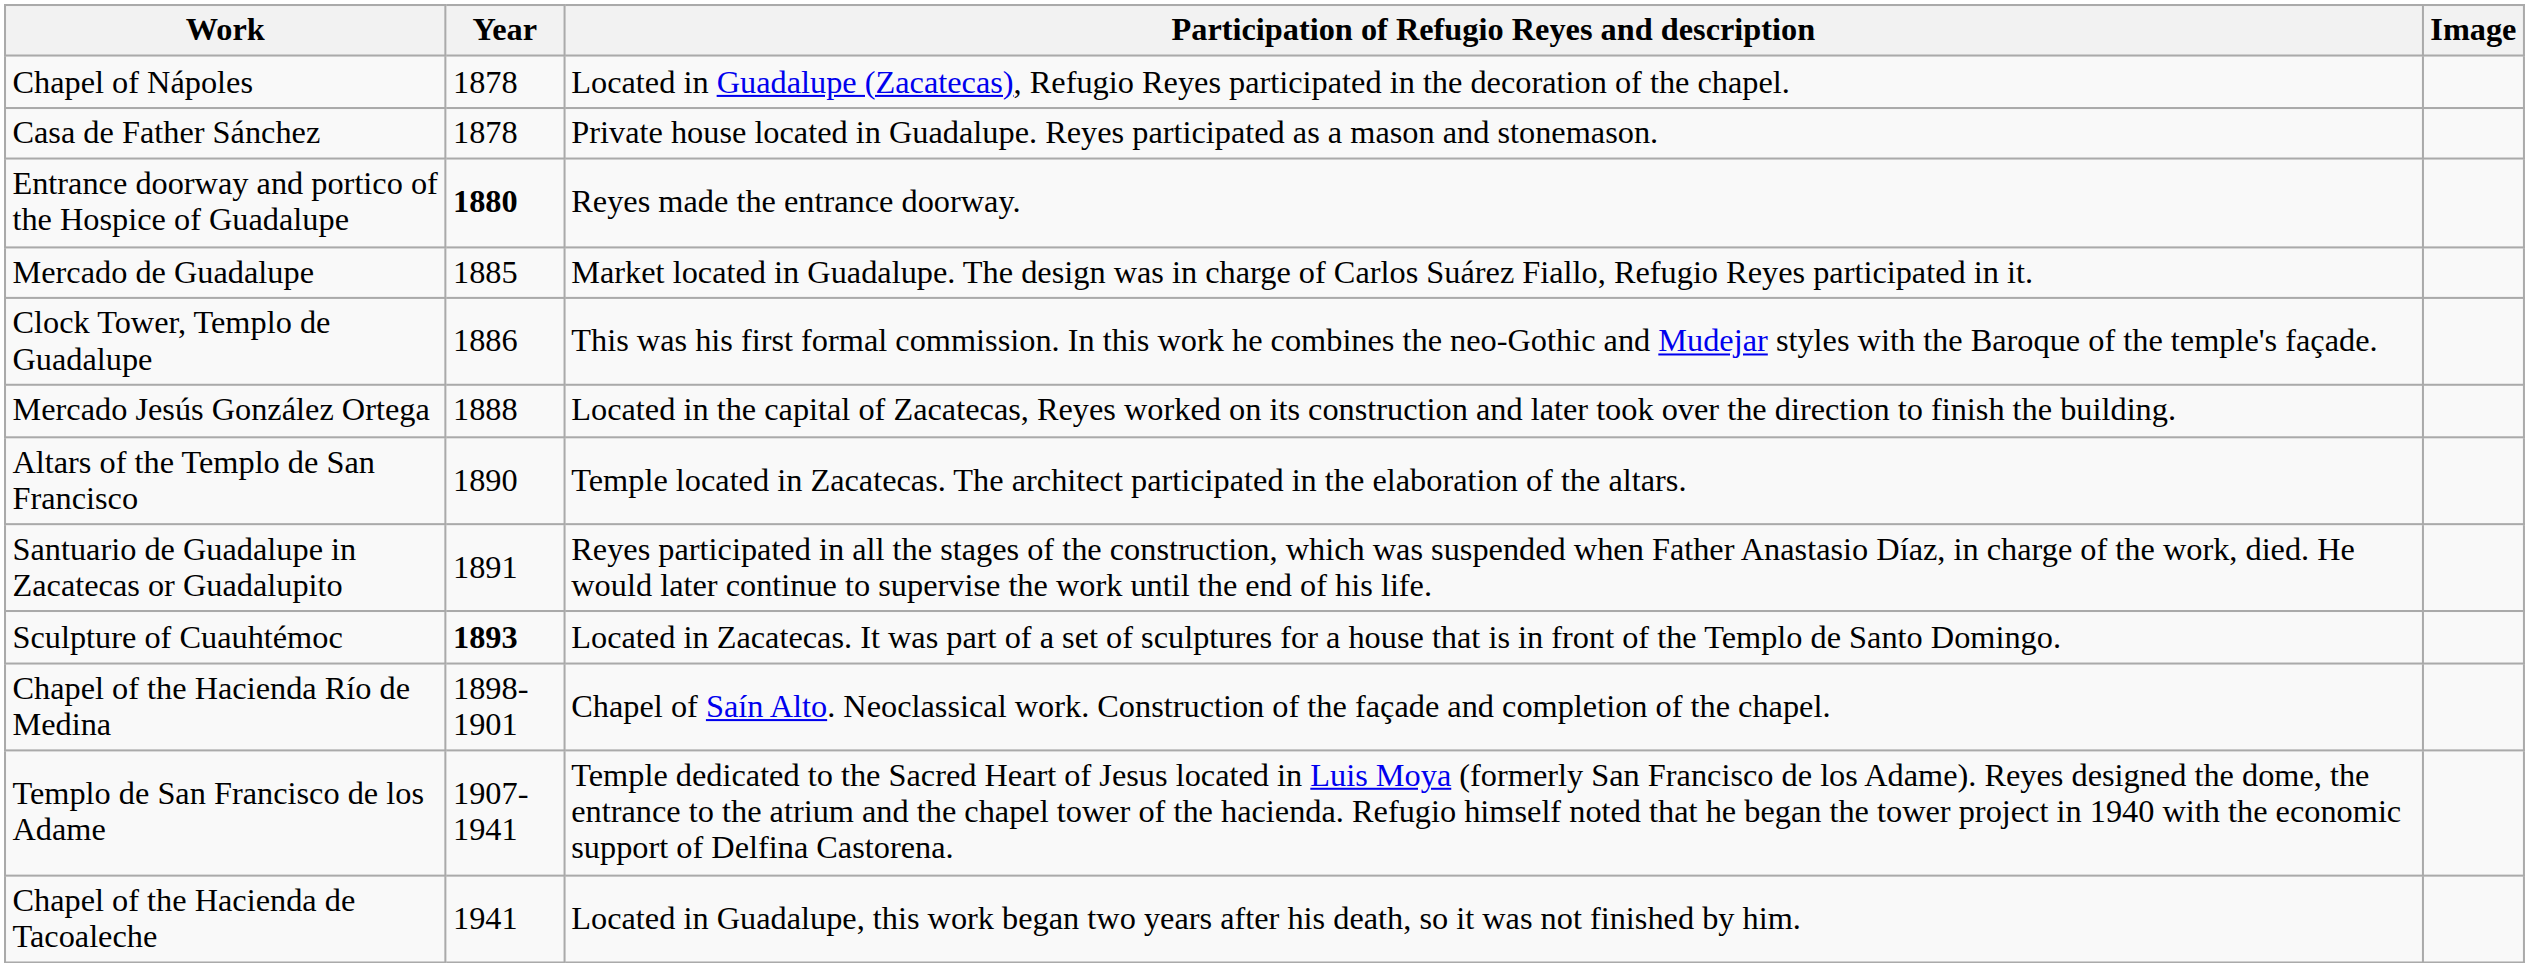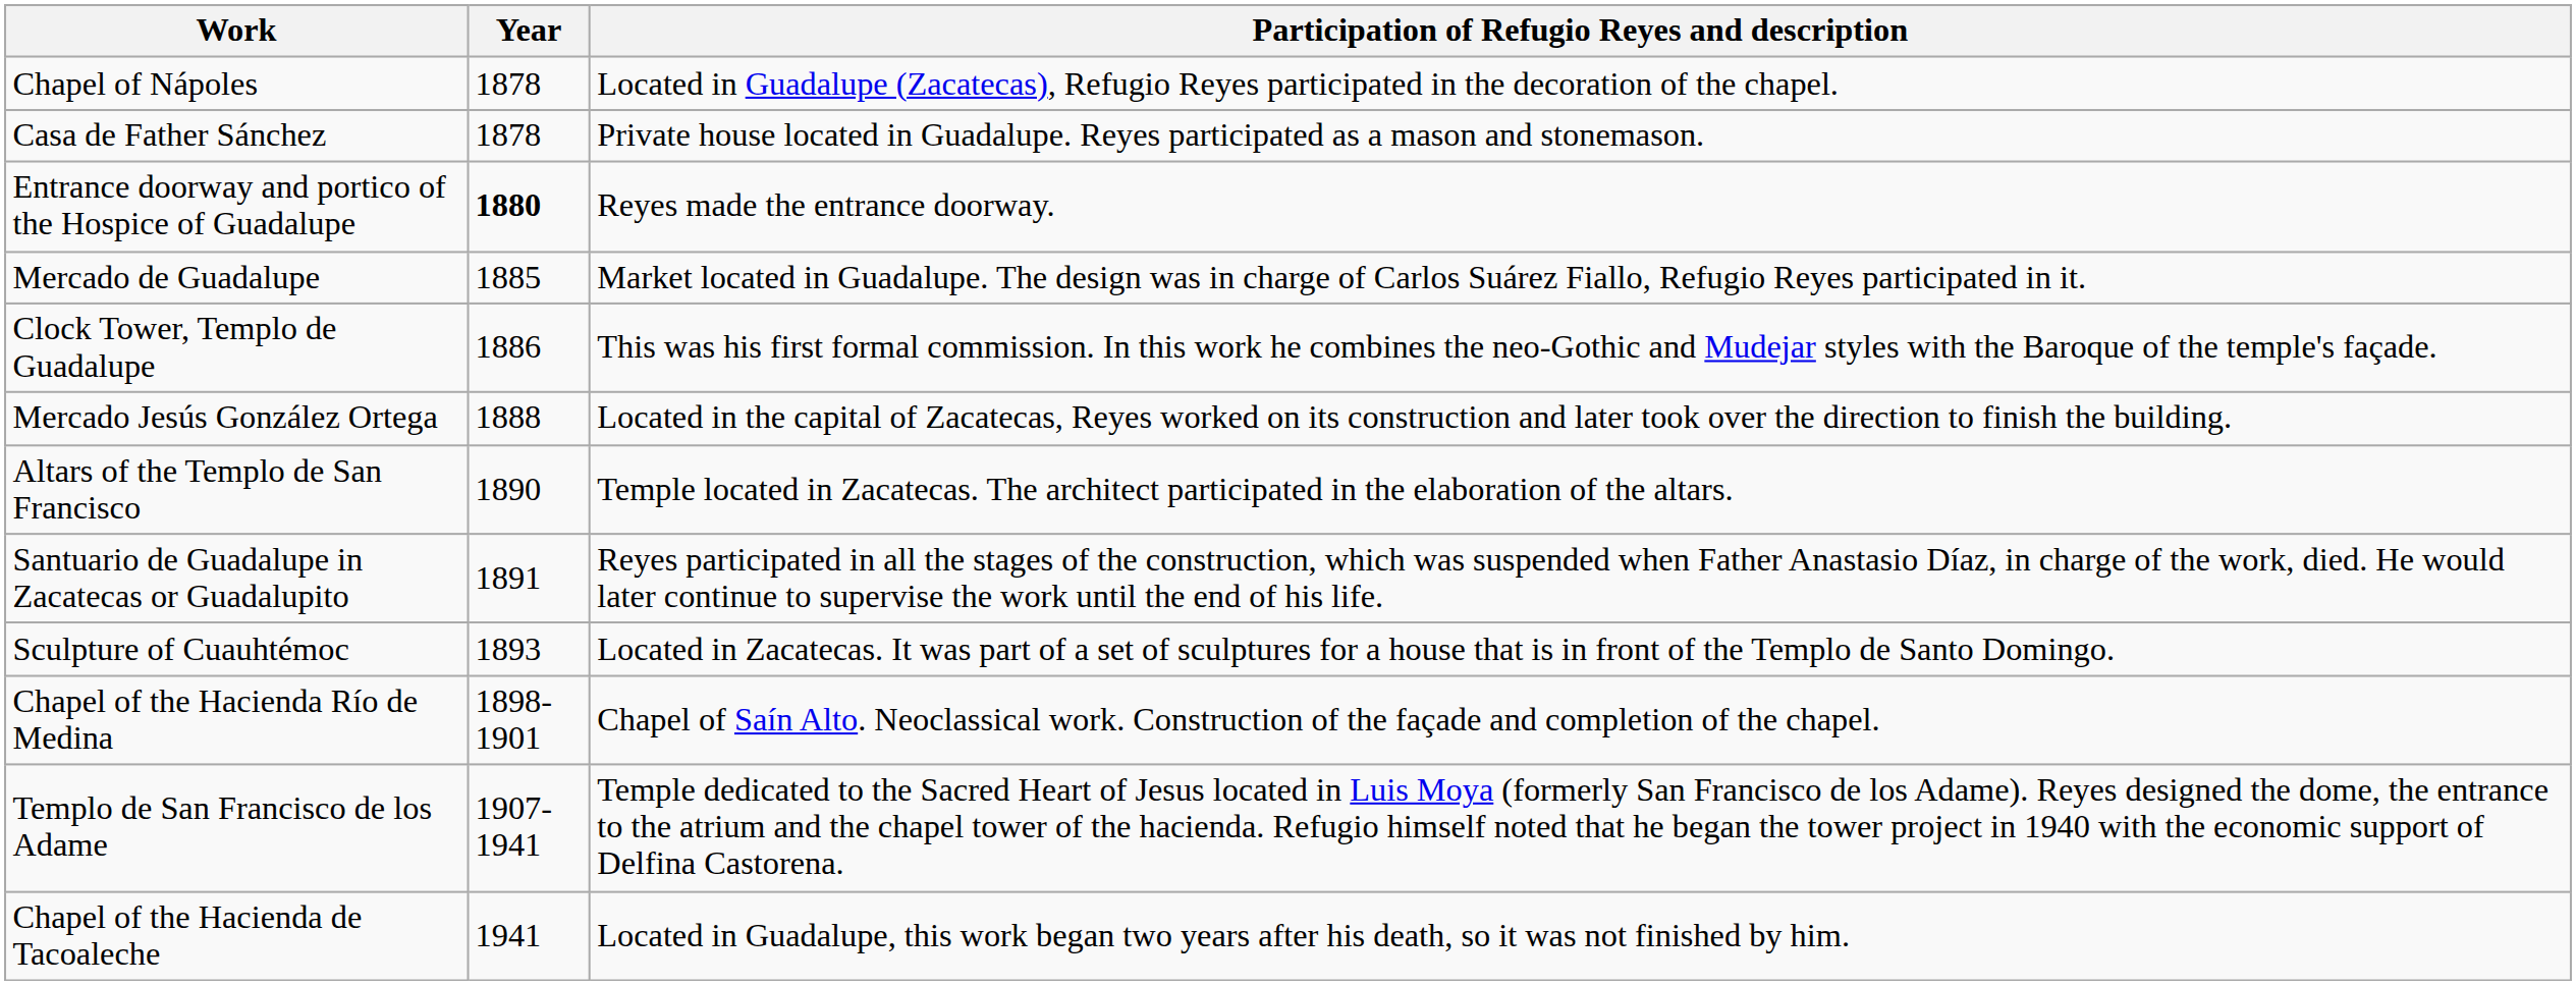- column: Image
Sculpture of Cuauhtémoc | Year: bold -> normal
